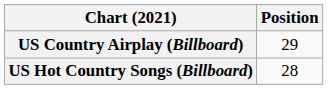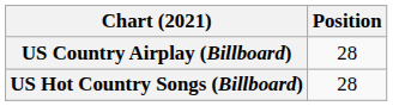US Country Airplay (Billboard) | Position: 29 -> 28
